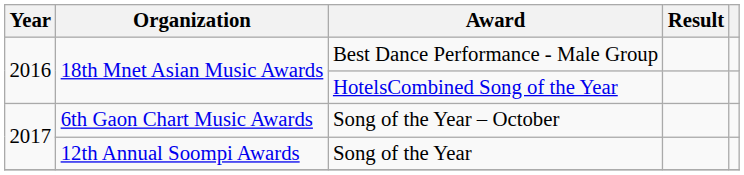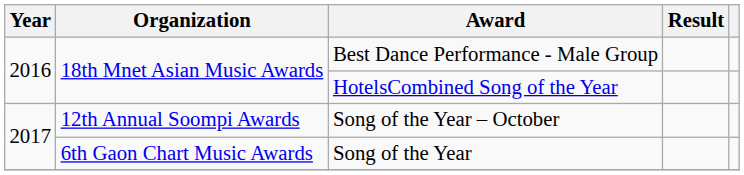Song of the Year – October | Organization: 6th Gaon Chart Music Awards -> 12th Annual Soompi Awards
Song of the Year | Organization: 12th Annual Soompi Awards -> 6th Gaon Chart Music Awards
